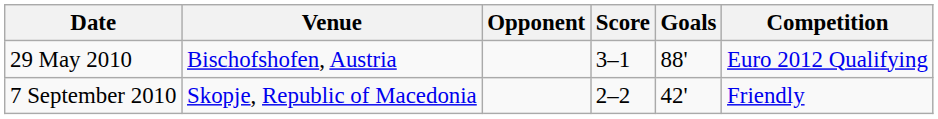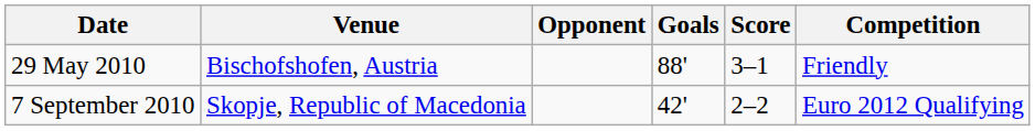columns swapped: Score <-> Goals
29 May 2010 | Competition: Euro 2012 Qualifying -> Friendly
7 September 2010 | Competition: Friendly -> Euro 2012 Qualifying
